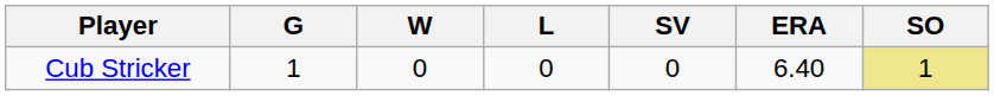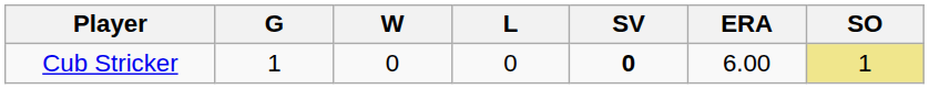Cub Stricker | SV: normal -> bold
Cub Stricker | ERA: 6.40 -> 6.00
